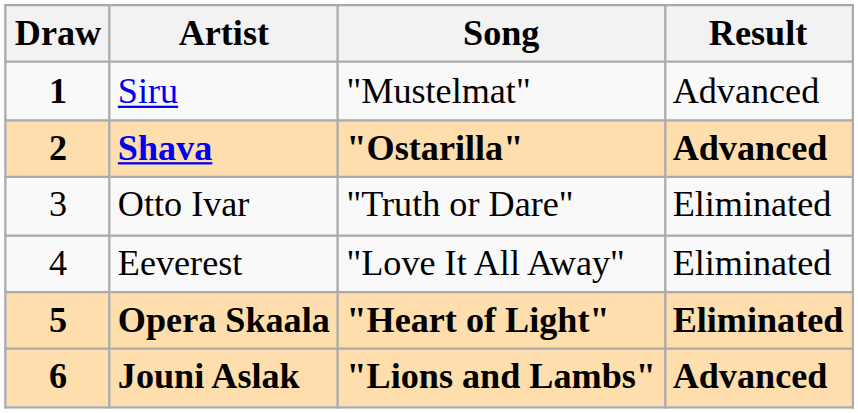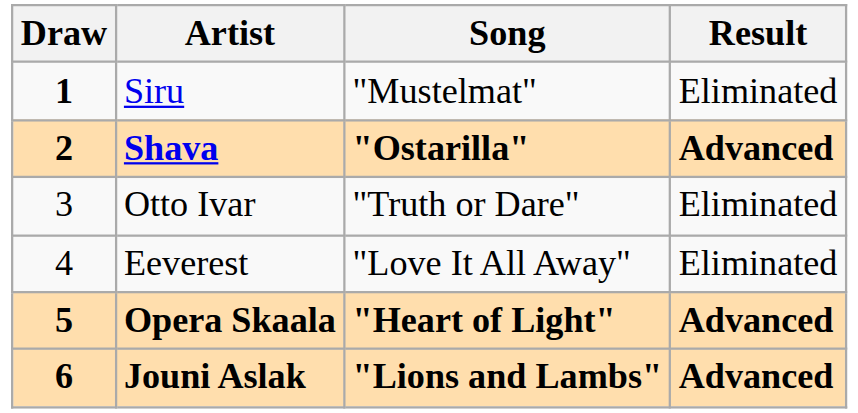Siru | Result: Advanced -> Eliminated
Opera Skaala | Result: Eliminated -> Advanced
